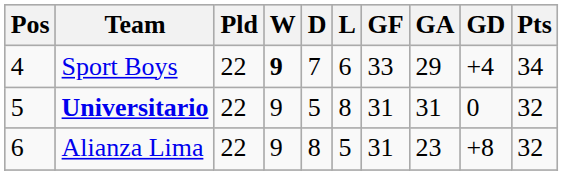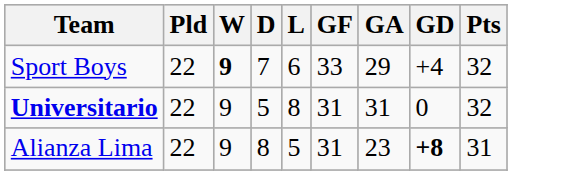- column: Pos | 4 | 5 | 6
Sport Boys | Pts: 34 -> 32
Alianza Lima | GD: normal -> bold
Alianza Lima | Pts: 32 -> 31
